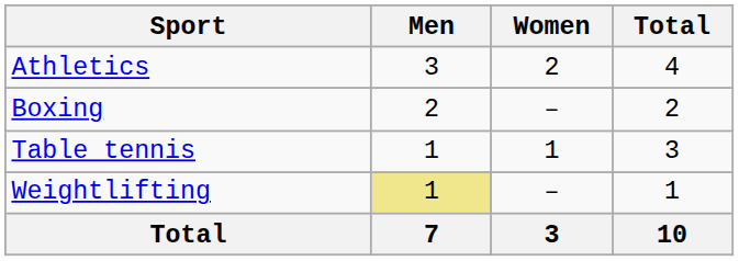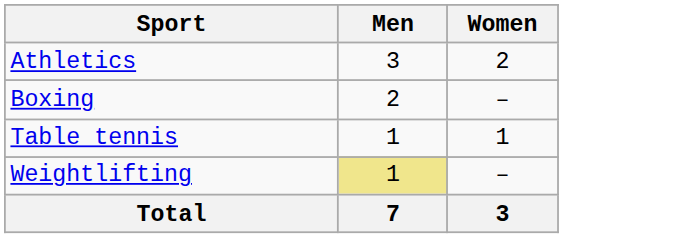- column: Total | 4 | 2 | 3 | 1 | 10
